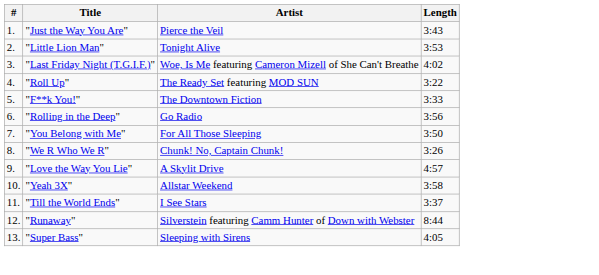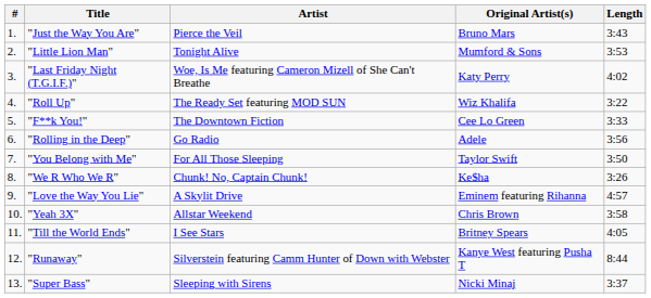+ column: Original Artist(s) | Bruno Mars | Mumford & Sons | Katy Perry | Wiz Khalifa | Cee Lo Green | Adele | Taylor Swift | Ke$ha | Eminem featuring Rihanna | Chris Brown | Britney Spears | Kanye West featuring Pusha T | Nicki Minaj
"Till the World Ends" | Length: 3:37 -> 4:05
"Super Bass" | Length: 4:05 -> 3:37
